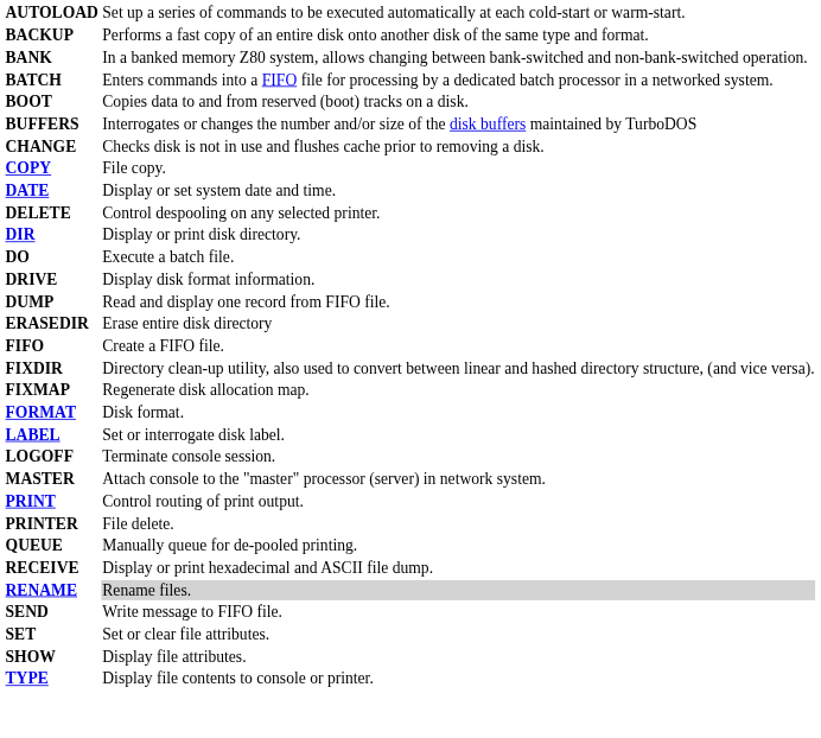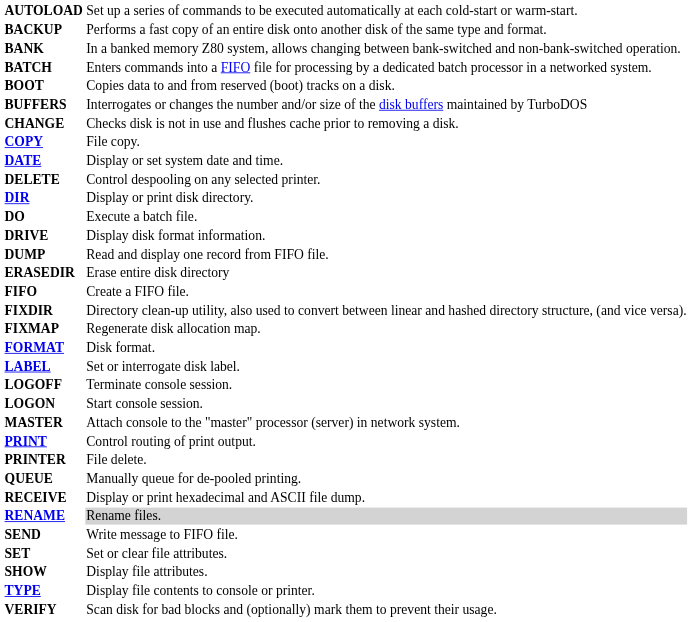+ row: LOGON | Start console session.
+ row: VERIFY | Scan disk for bad blocks and (optionally) mark them to prevent their usage.
